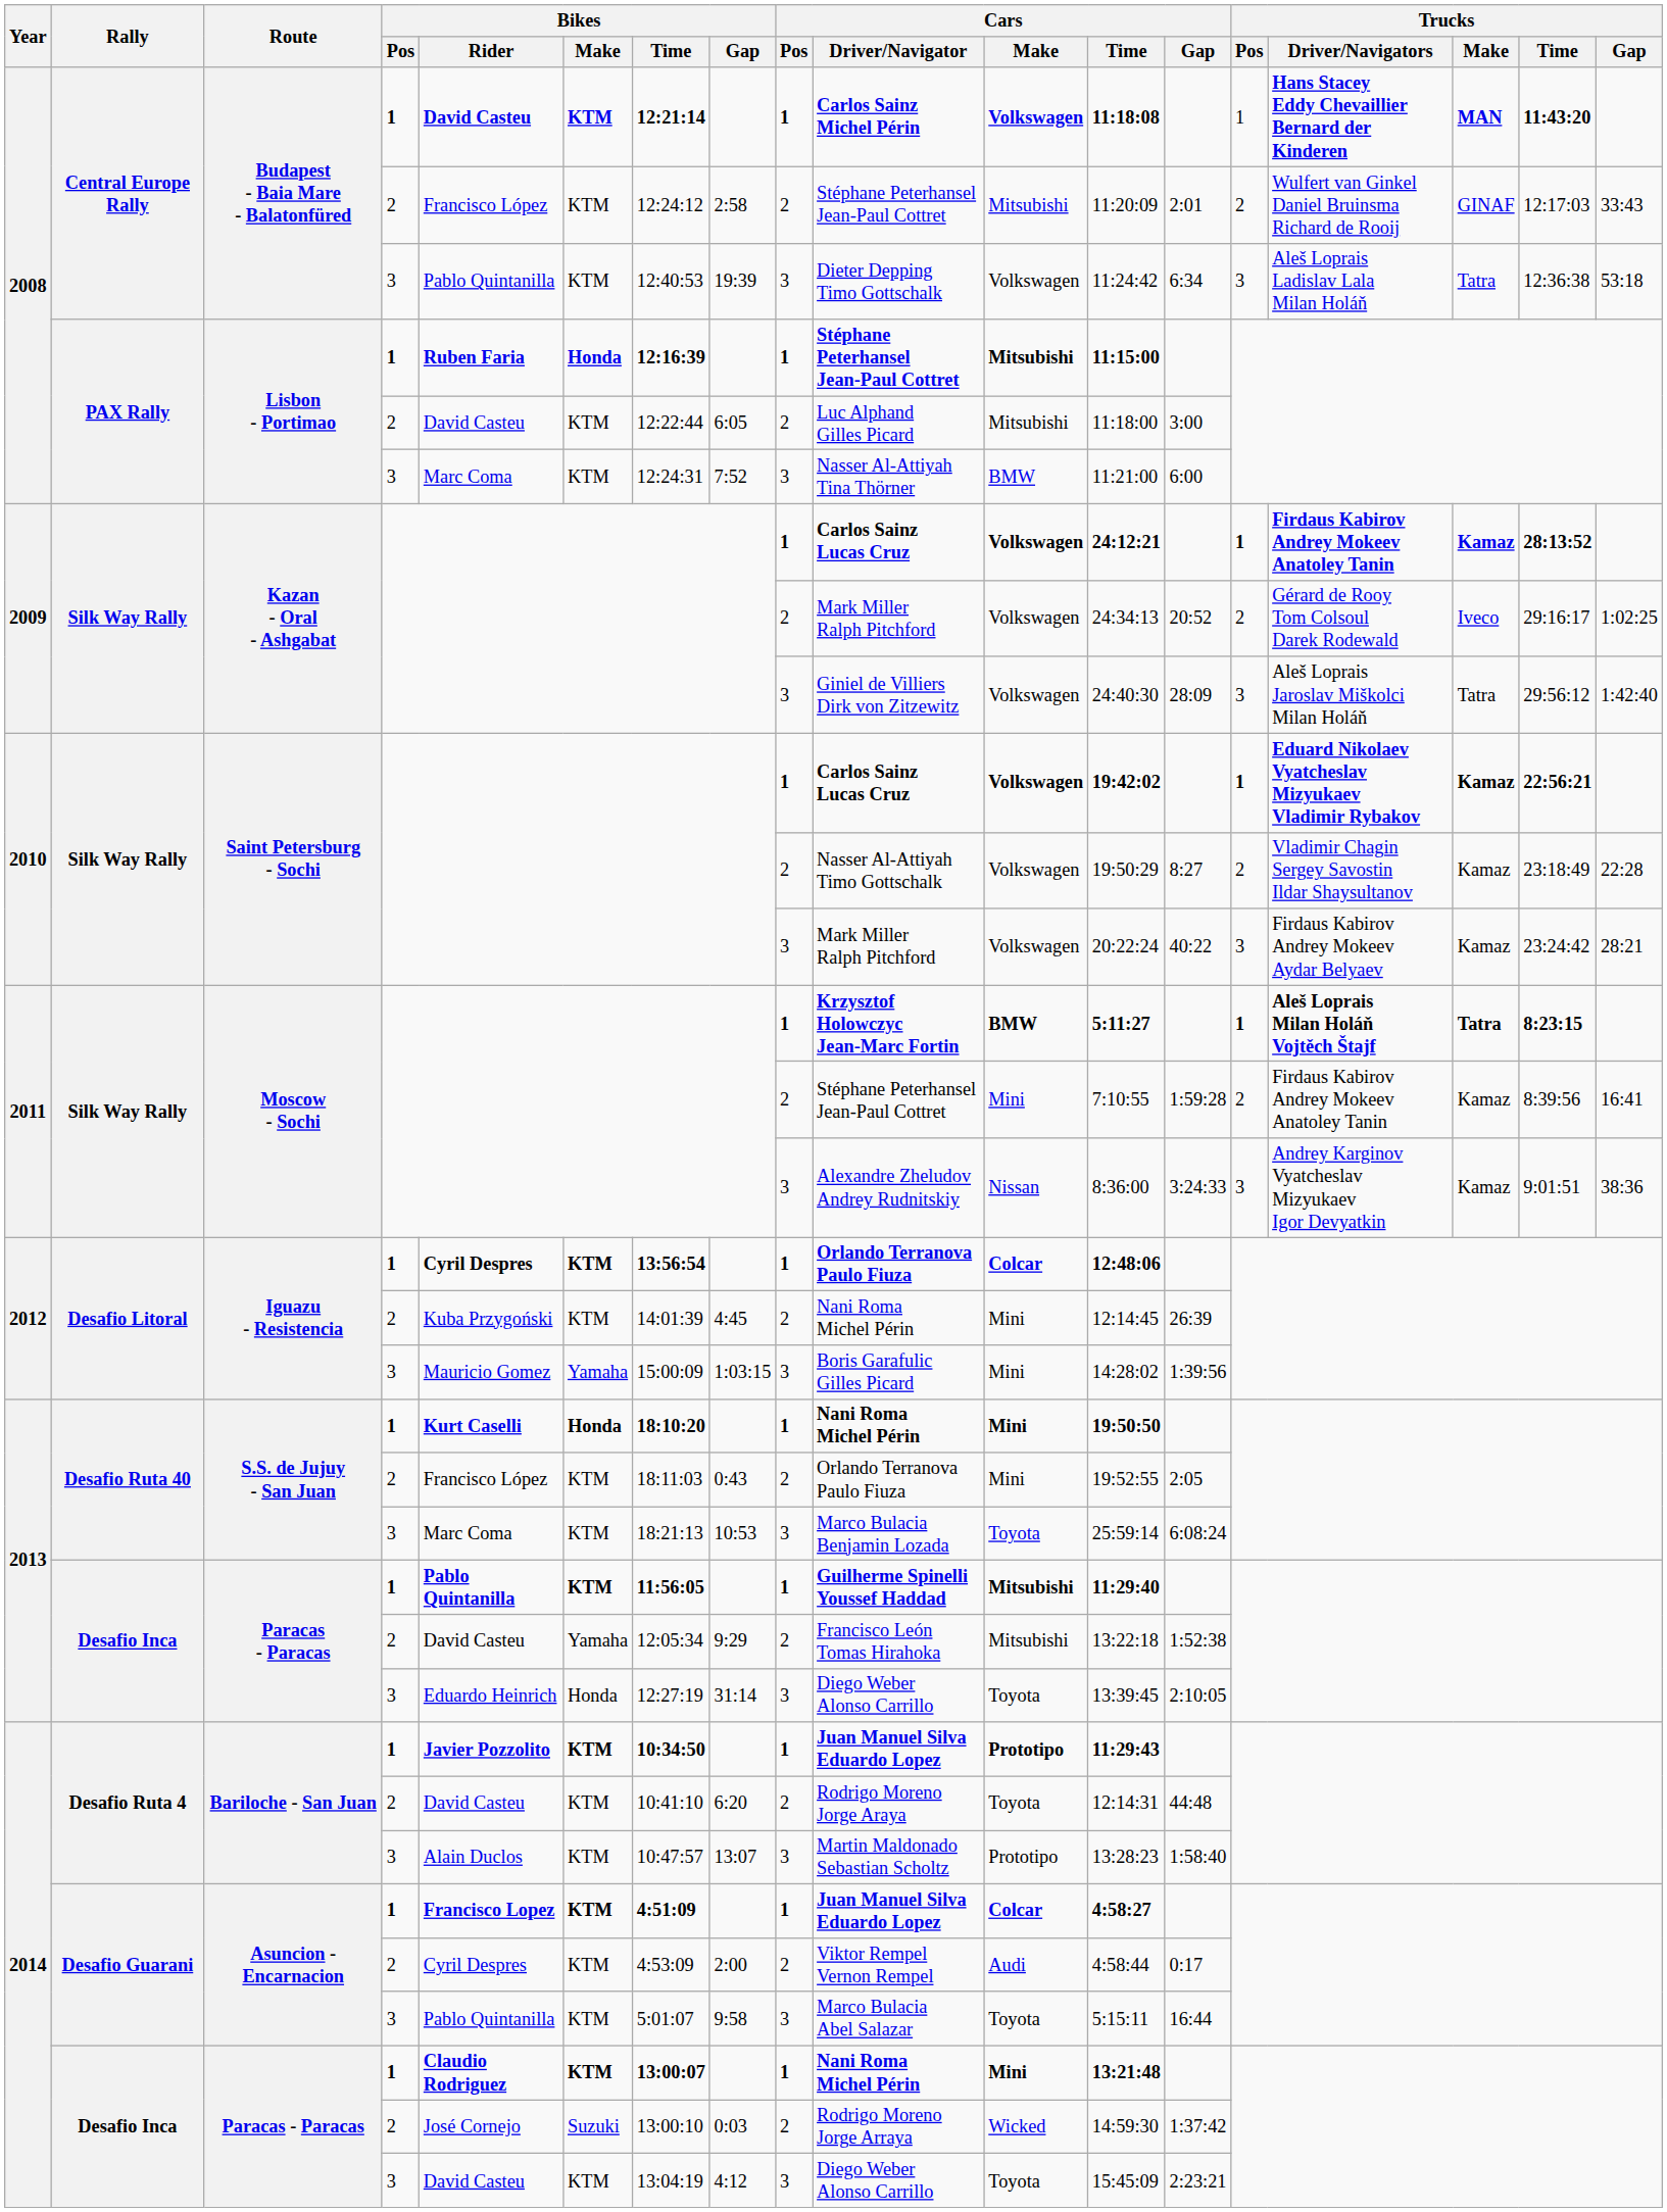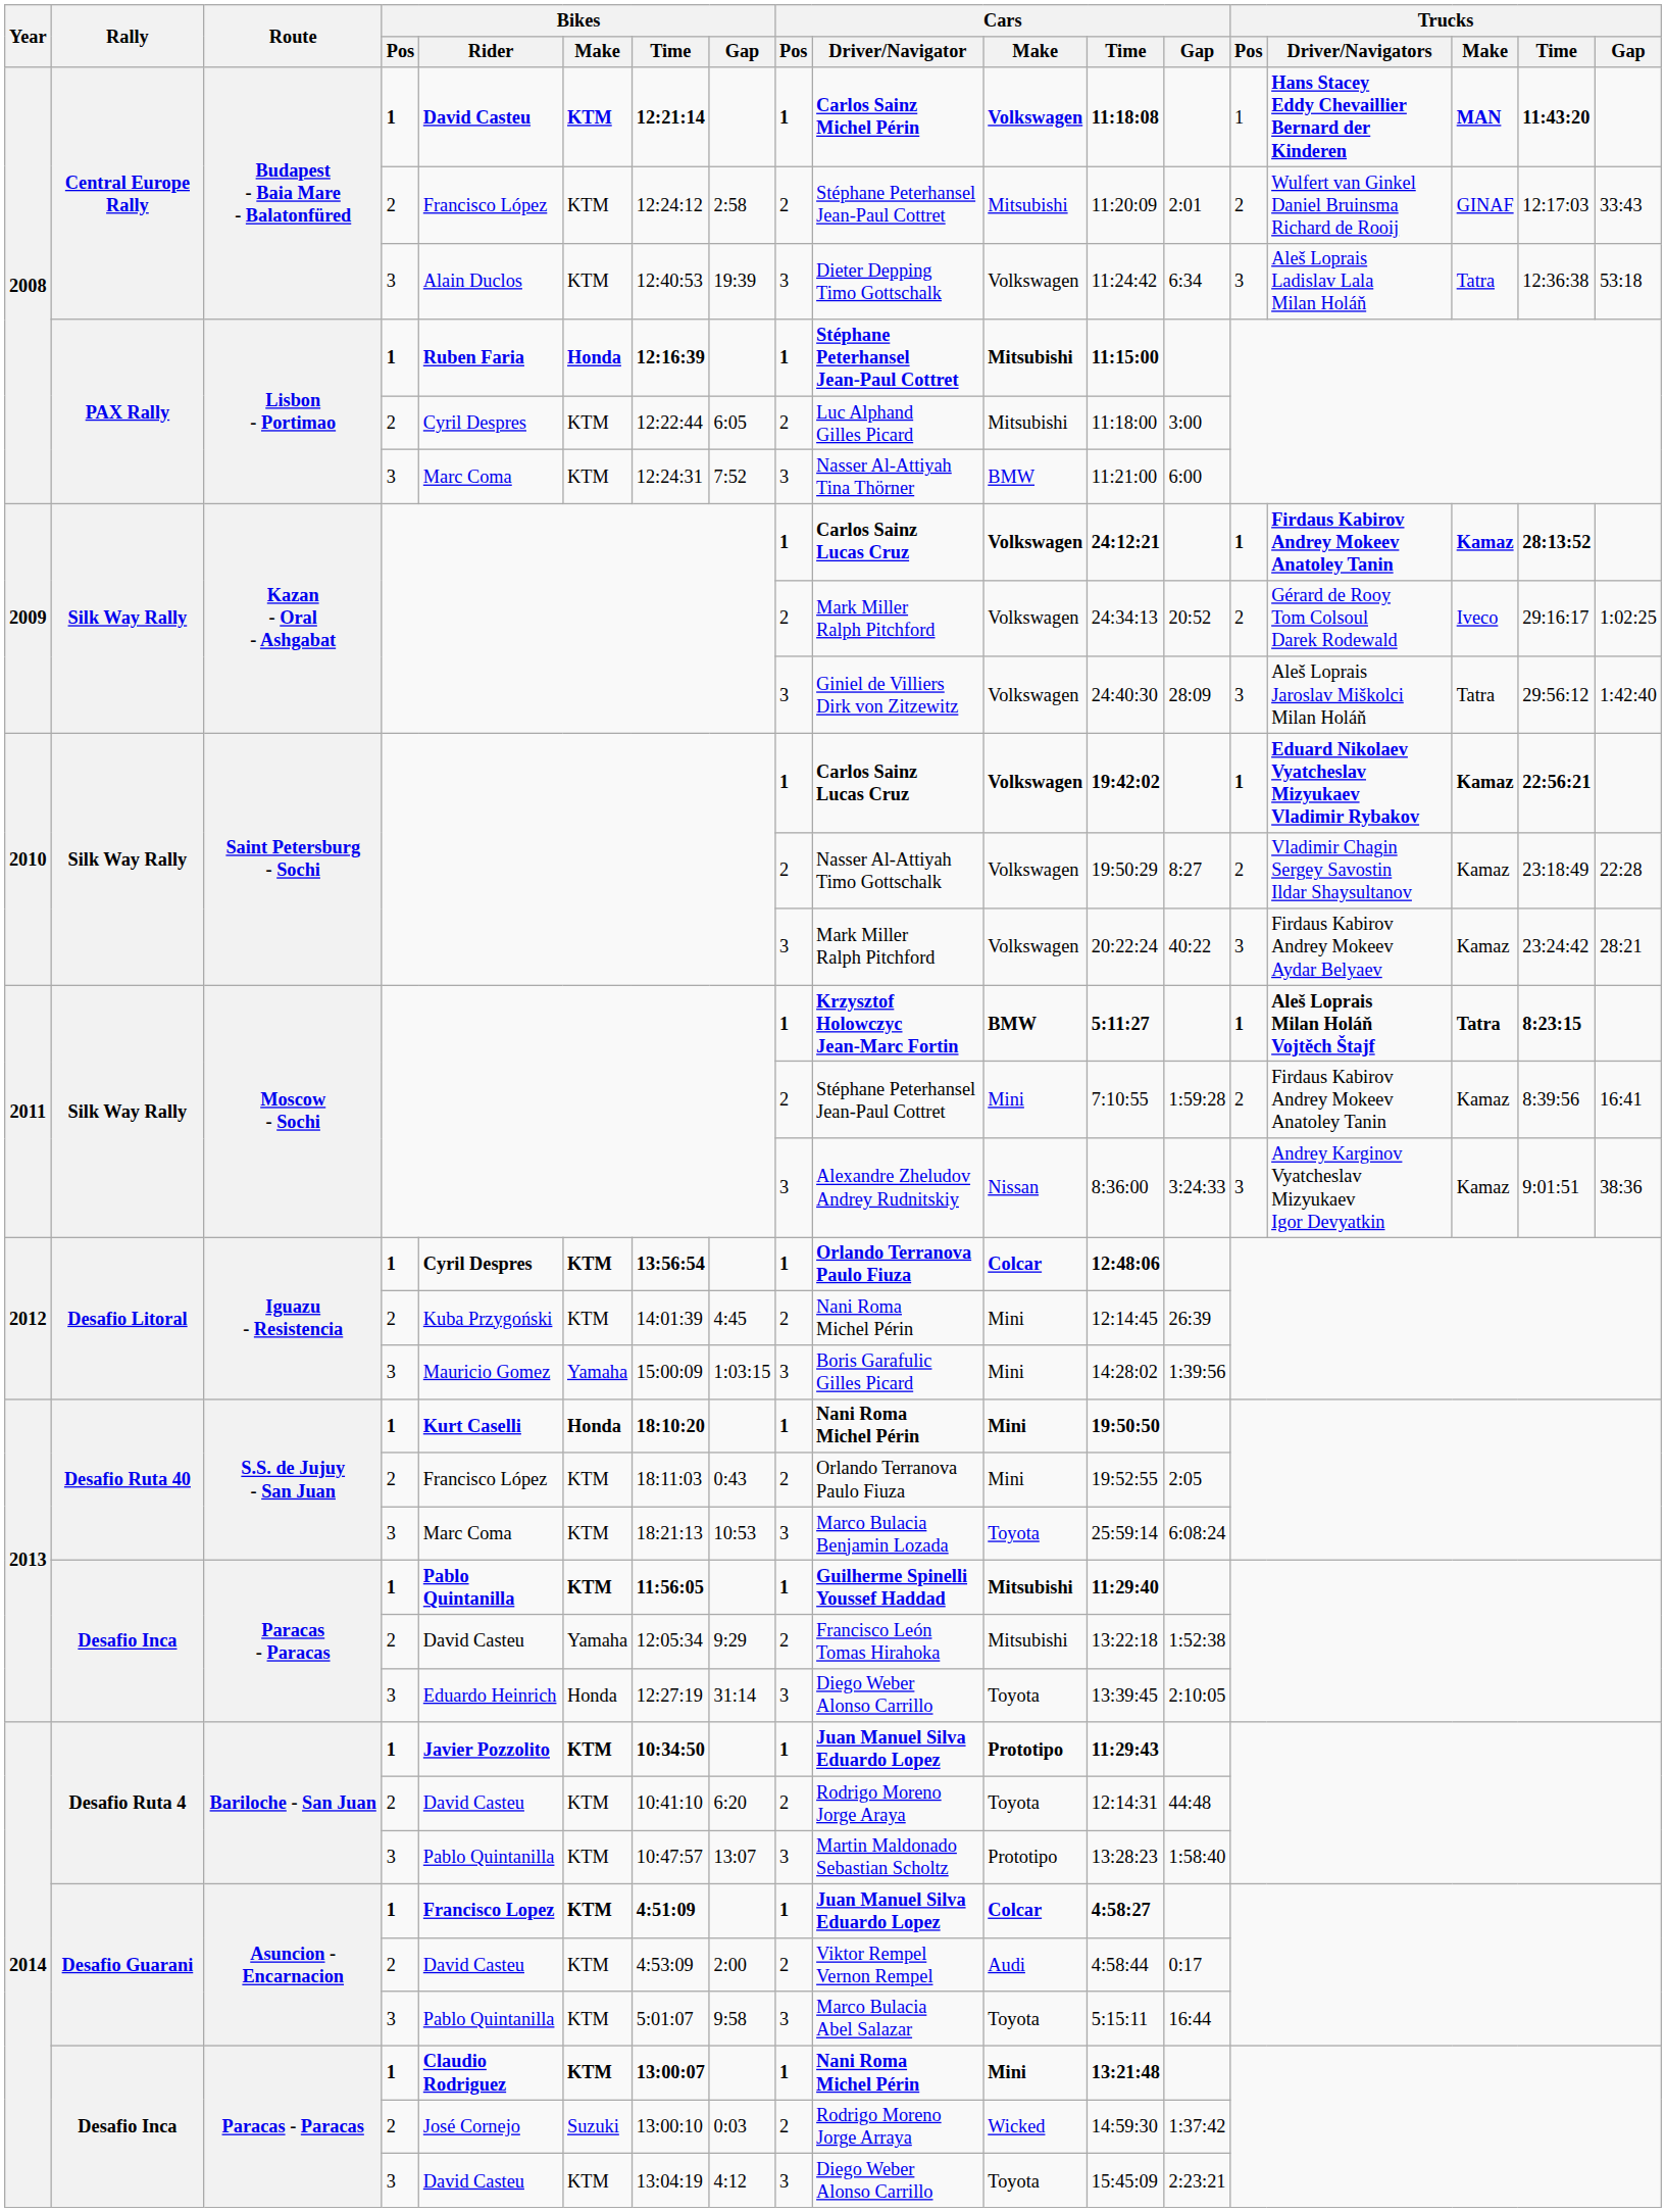Budapest - Baia Mare - Balatonfüred / 3 | Bikes / Rider: Pablo Quintanilla -> Alain Duclos
Lisbon - Portimao / 2 | Bikes / Rider: David Casteu -> Cyril Despres
Bariloche - San Juan / 3 | Bikes / Rider: Alain Duclos -> Pablo Quintanilla
Asuncion - Encarnacion / 2 | Bikes / Rider: Cyril Despres -> David Casteu
